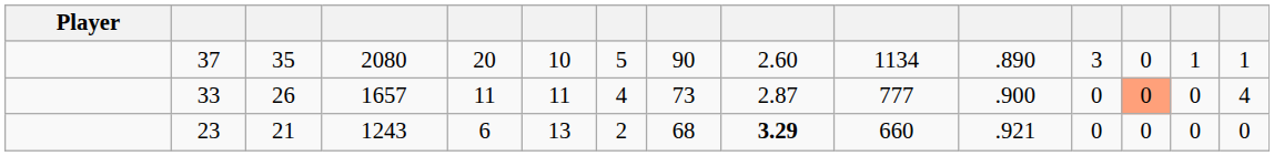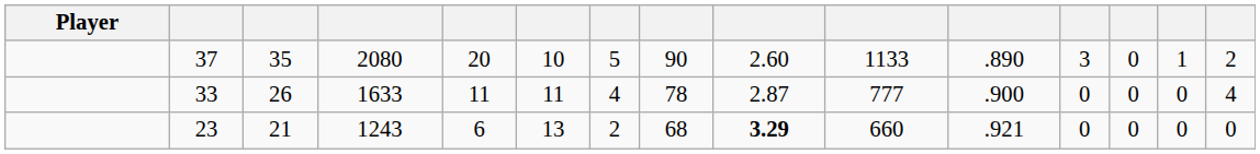37 | column 10: 1134 -> 1133
37 | column 15: 1 -> 2
33 | column 4: 1657 -> 1633
33 | column 8: 73 -> 78
33 | column 13: lightsalmon background -> no background
